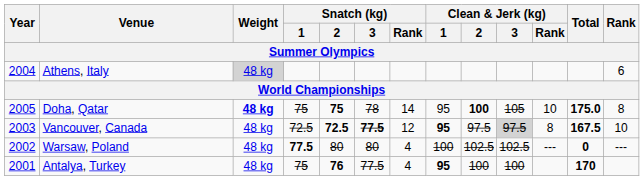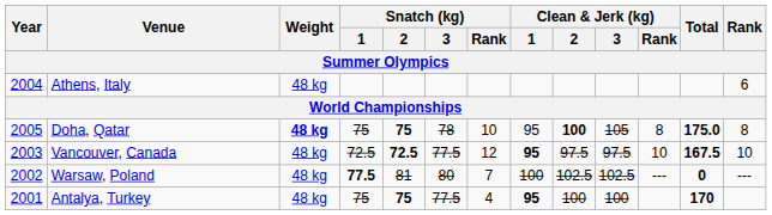Athens, Italy | Weight: lightgrey background -> no background
Doha, Qatar | Snatch (kg) / Rank: 14 -> 10
Doha, Qatar | Clean & Jerk (kg) / Rank: 10 -> 8
Vancouver, Canada | Snatch (kg) / 3: bold -> normal
Vancouver, Canada | Clean & Jerk (kg) / 3: lightgrey background -> no background
Vancouver, Canada | Clean & Jerk (kg) / Rank: 8 -> 10
Warsaw, Poland | Snatch (kg) / 2: 80 -> 81
Warsaw, Poland | Snatch (kg) / Rank: 4 -> 7
Antalya, Turkey | Snatch (kg) / 2: 76 -> 75
